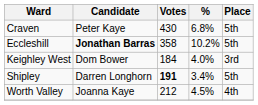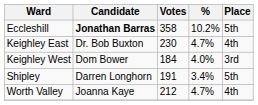- row: Craven | Peter Kaye | 430 | 6.8% | 5th
+ row: Keighley East | Dr. Bob Buxton | 230 | 4.7% | 4th
Shipley | Votes: bold -> normal
Worth Valley | %: 4.5% -> 4.7%
